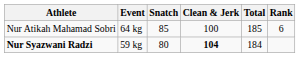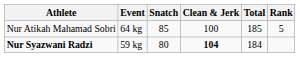Nur Atikah Mahamad Sobri | Rank: 6 -> 5
